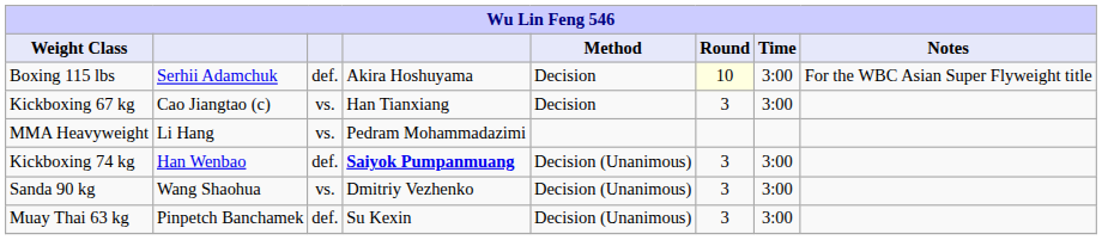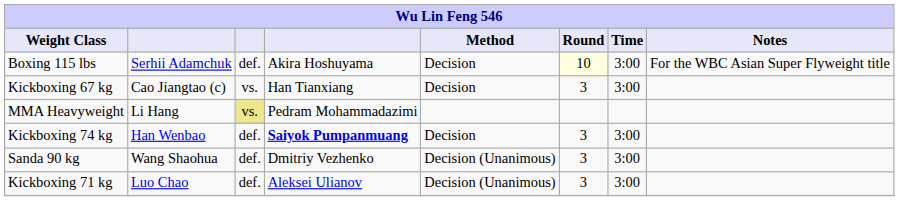MMA Heavyweight | column 3: no background -> khaki background
Kickboxing 74 kg | Method: Decision (Unanimous) -> Decision
Sanda 90 kg | column 3: vs. -> def.
- row: Muay Thai 63 kg | Pinpetch Banchamek | def. | Su Kexin | Decision (Unanimous) | 3 | 3:00
+ row: Kickboxing 71 kg | Luo Chao | def. | Aleksei Ulianov | Decision (Unanimous) | 3 | 3:00
